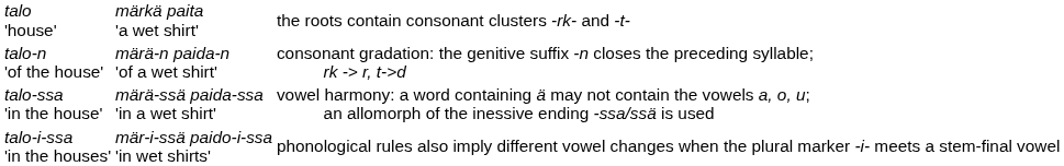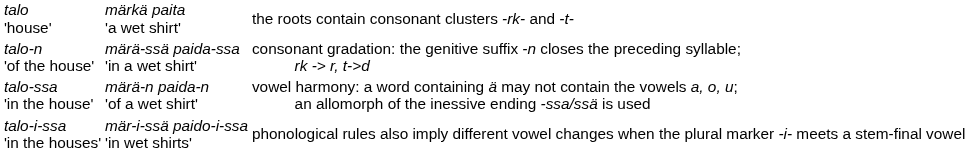talo-n 'of the house' | column 2: märä-n paida-n 'of a wet shirt' -> märä-ssä paida-ssa 'in a wet shirt'
talo-ssa 'in the house' | column 2: märä-ssä paida-ssa 'in a wet shirt' -> märä-n paida-n 'of a wet shirt'
